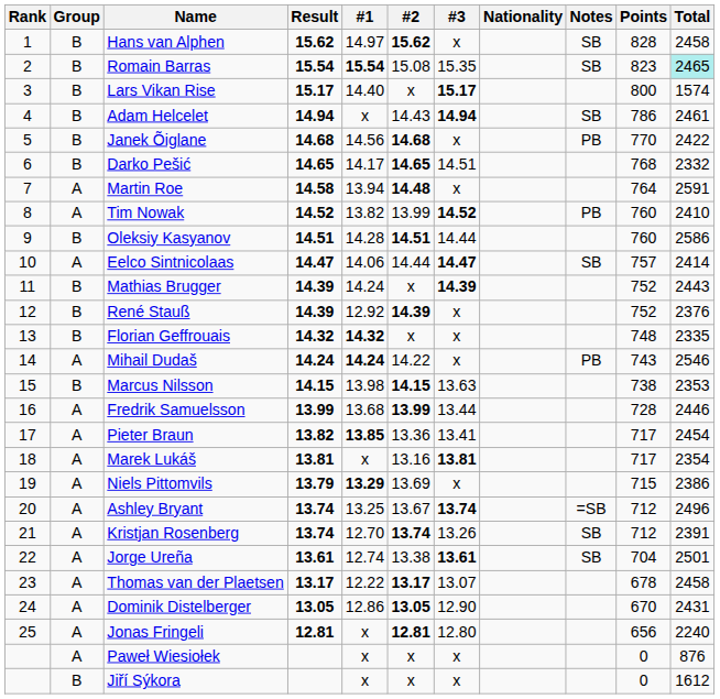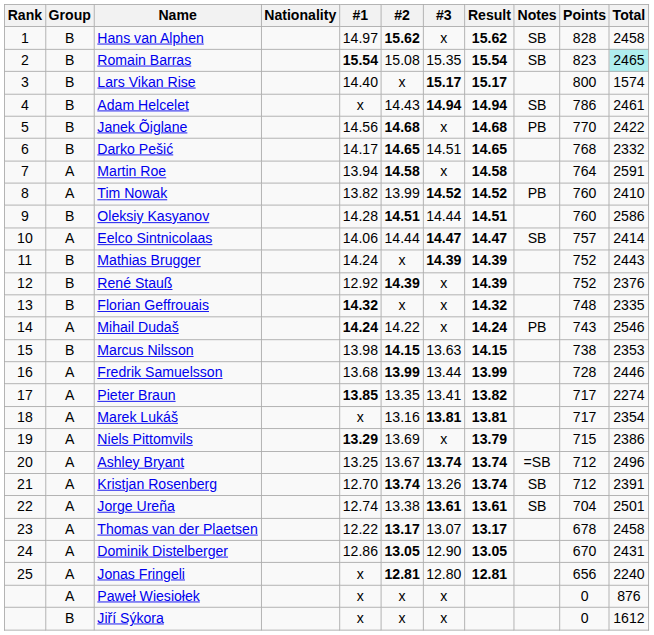columns swapped: Nationality <-> Result
Martin Roe | #2: 14.48 -> 14.58
Pieter Braun | #2: 13.36 -> 13.35
Pieter Braun | Total: 2454 -> 2274
